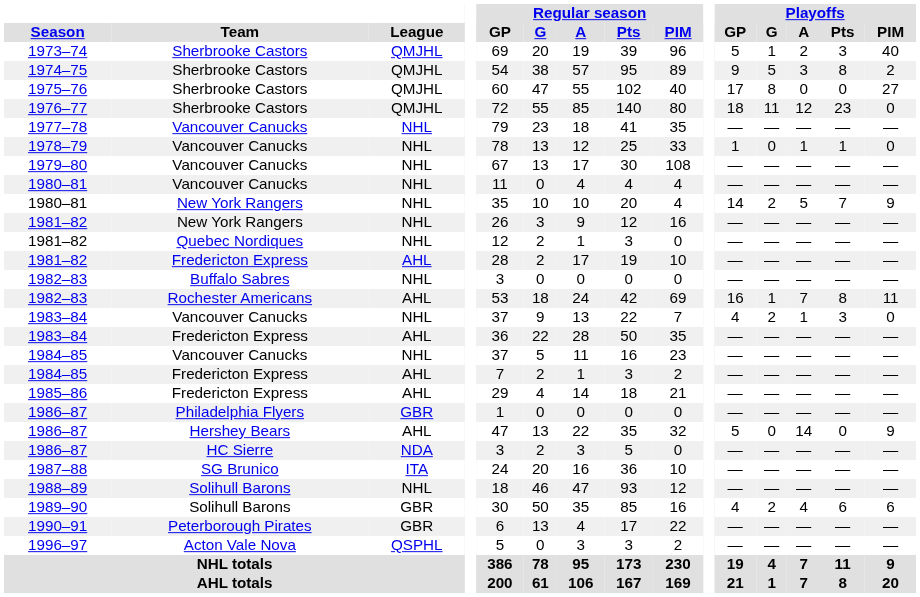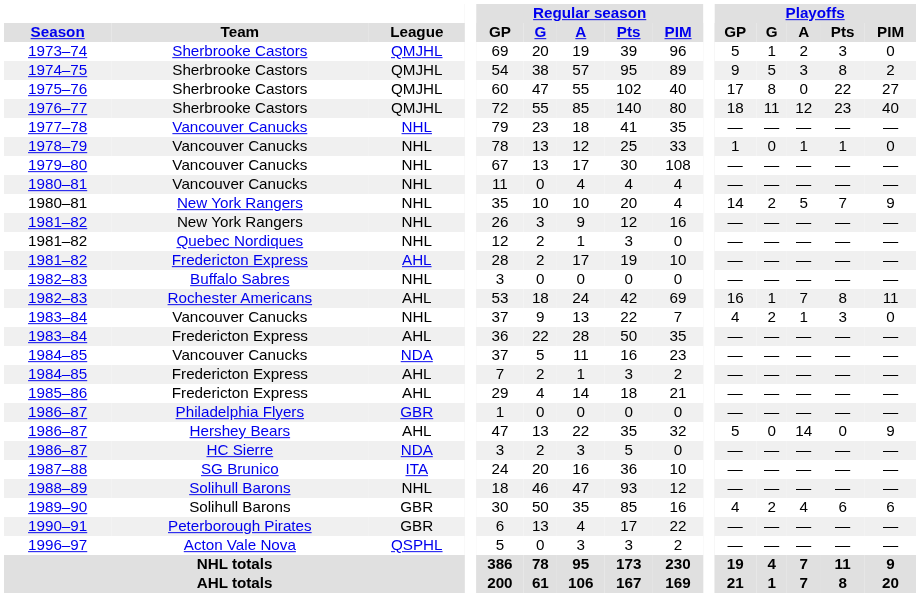1973–74 | Playoffs / PIM: 40 -> 0
1975–76 | Playoffs / Pts: 0 -> 22
1976–77 | Playoffs / PIM: 0 -> 40
1984–85 / Vancouver Canucks | League: NHL -> NDA
